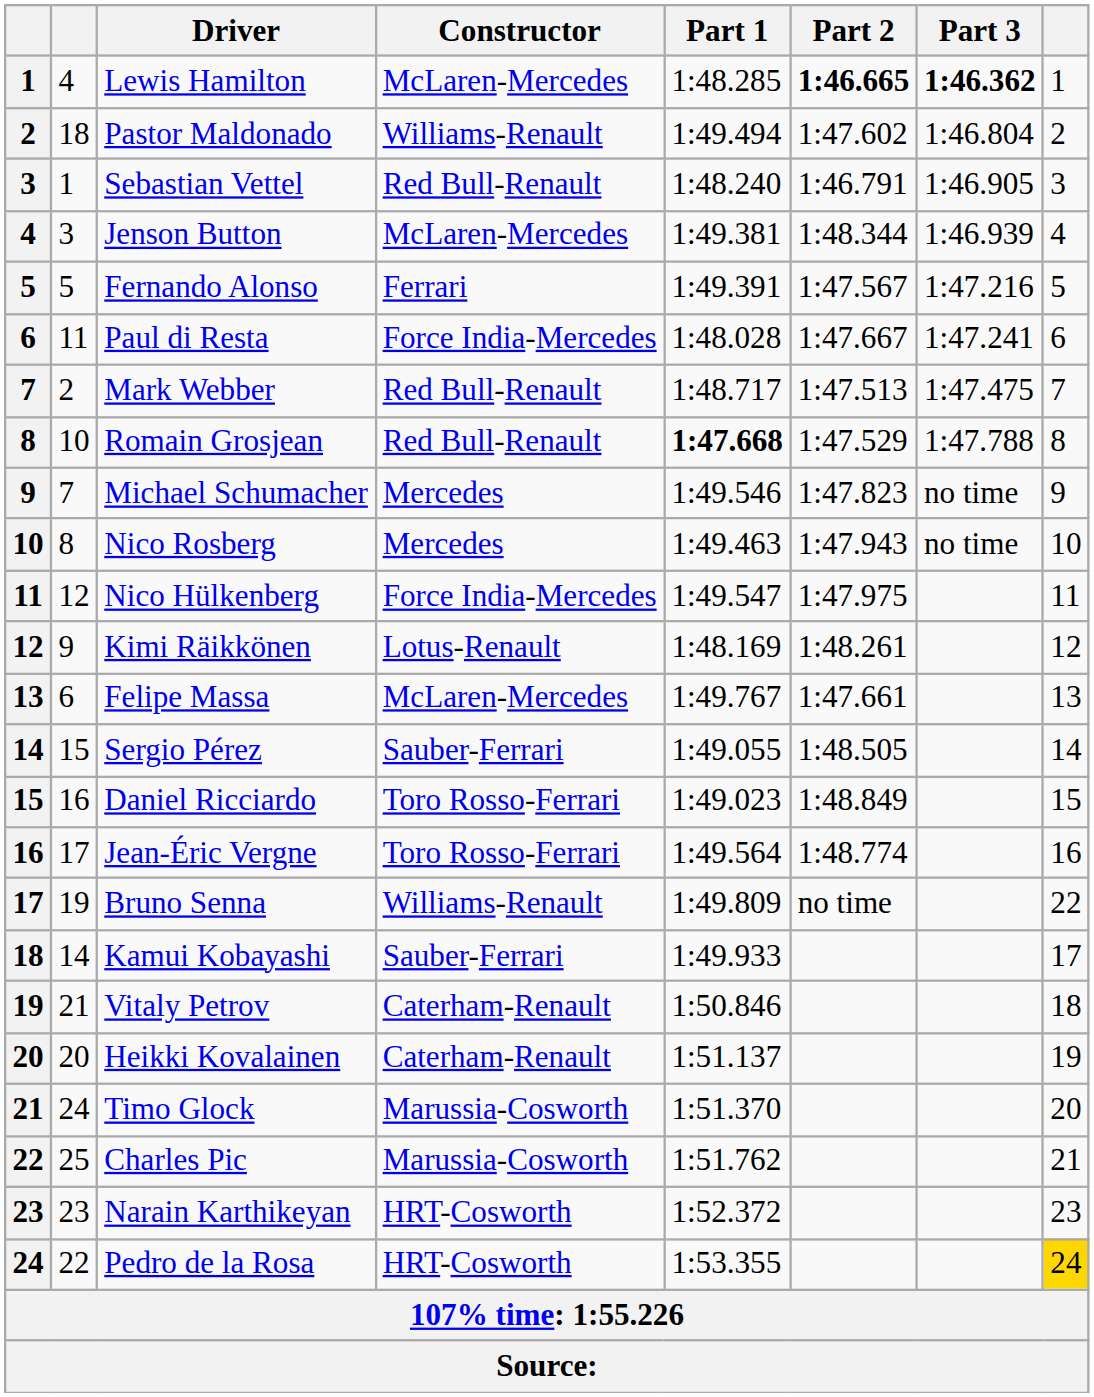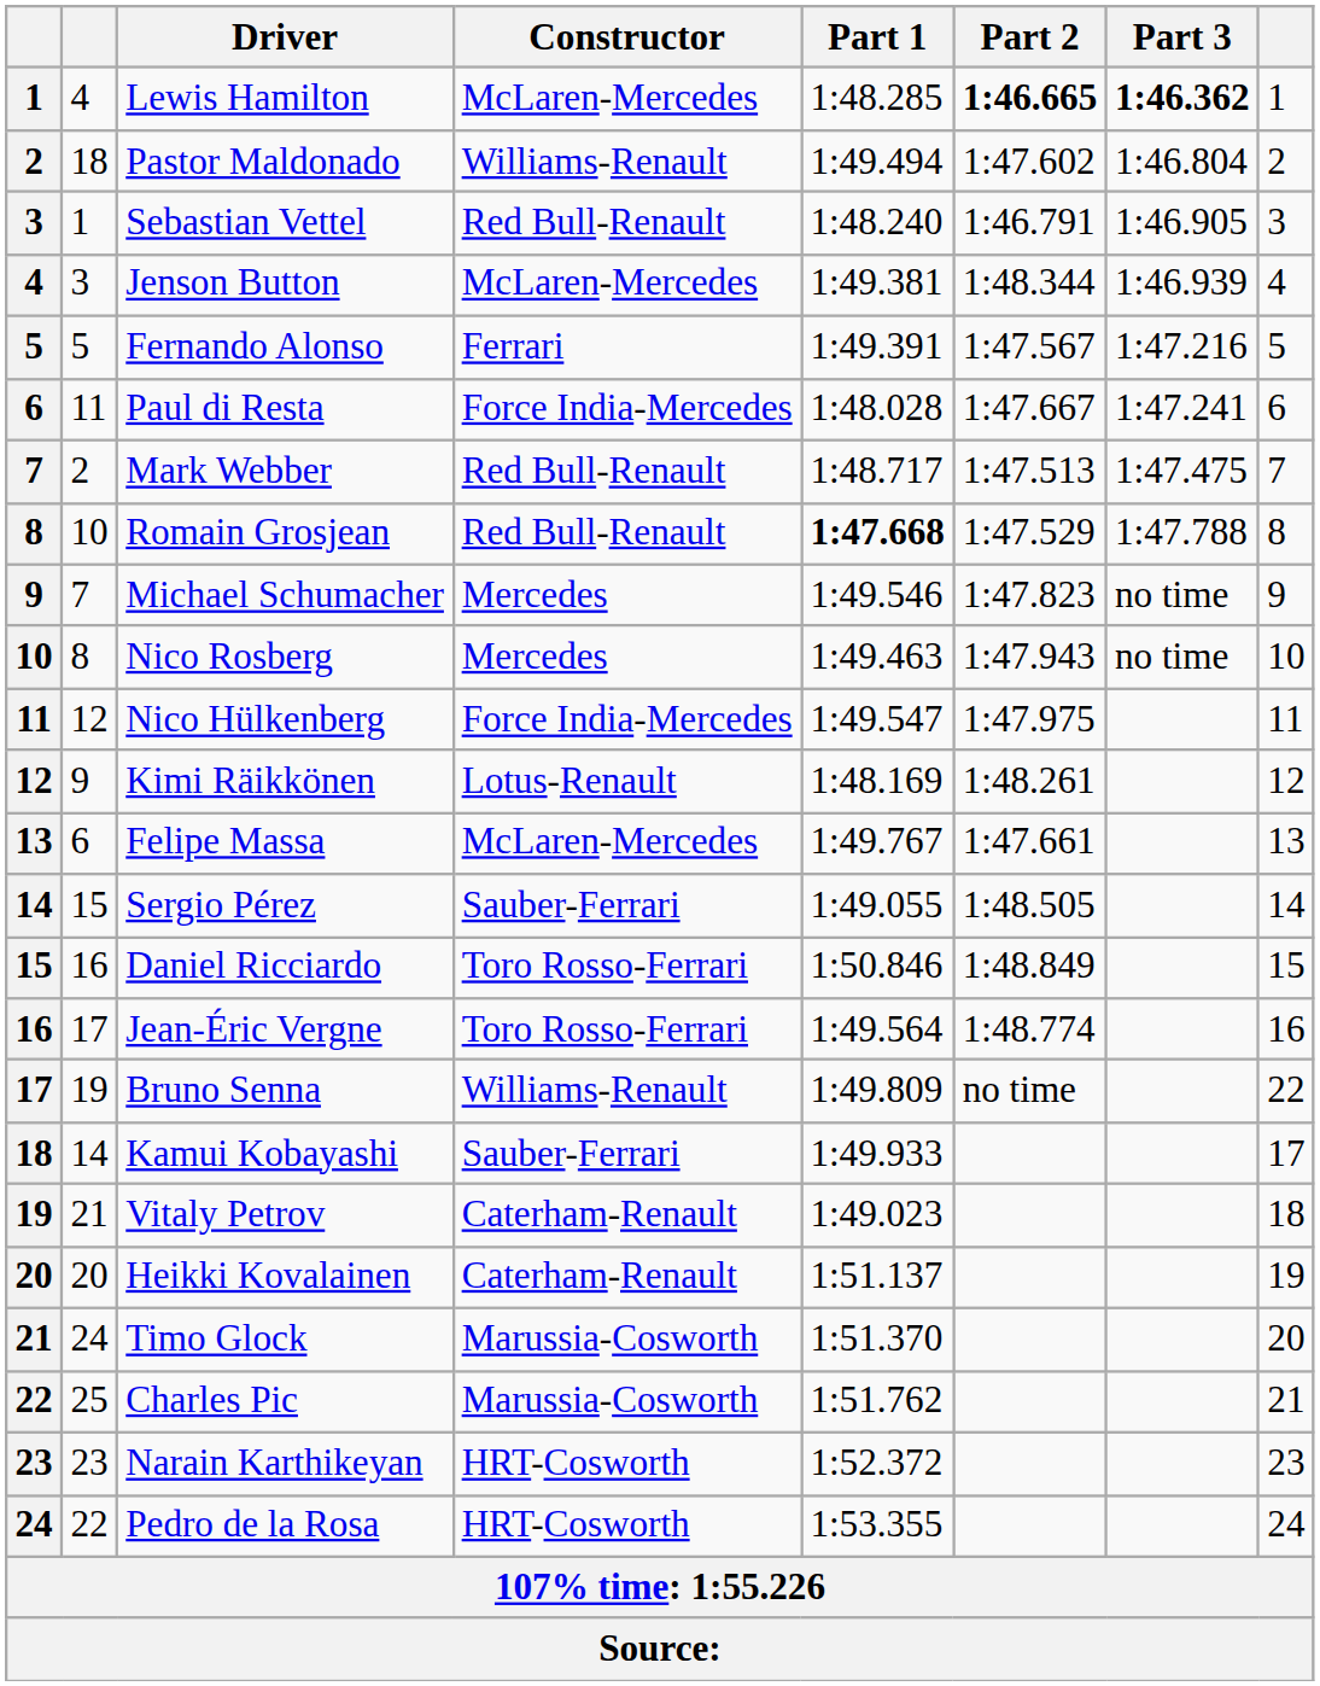Daniel Ricciardo | Part 1: 1:49.023 -> 1:50.846
Vitaly Petrov | Part 1: 1:50.846 -> 1:49.023
Pedro de la Rosa | column 8: gold background -> no background
